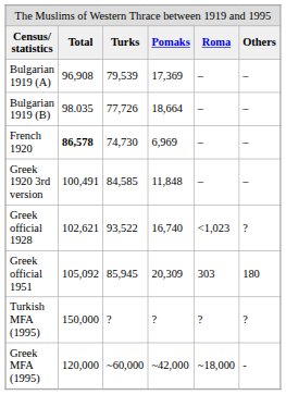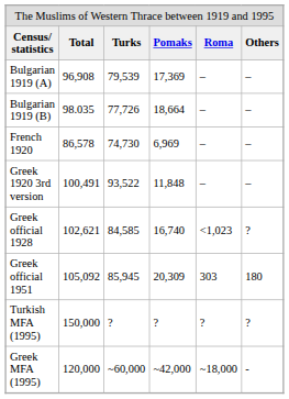French 1920 | column 2: bold -> normal
Greek 1920 3rd version | column 3: 84,585 -> 93,522
Greek official 1928 | column 3: 93,522 -> 84,585
